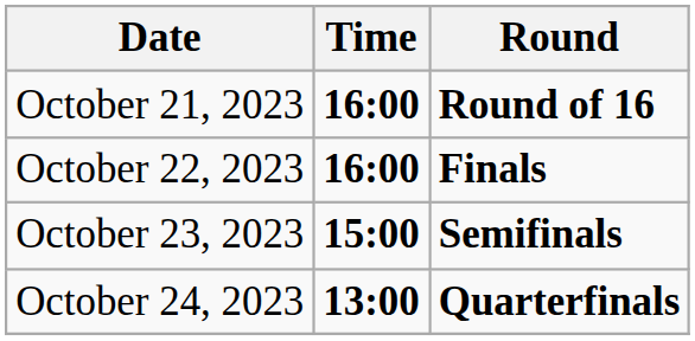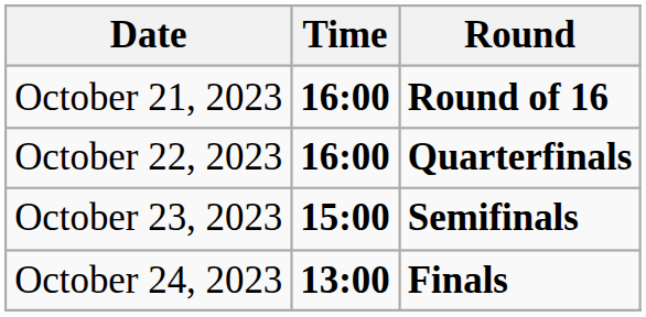October 22, 2023 | Round: Finals -> Quarterfinals
October 24, 2023 | Round: Quarterfinals -> Finals
